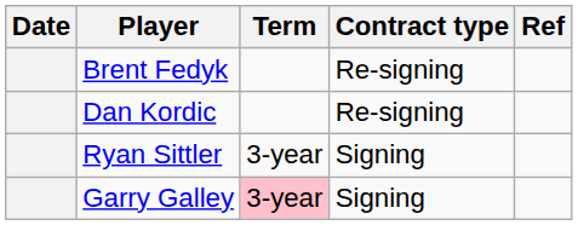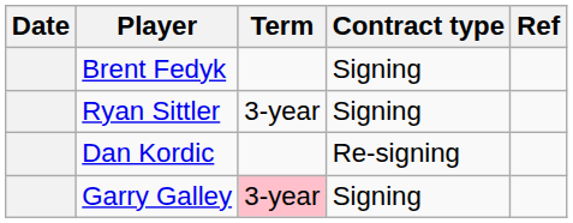Brent Fedyk | Contract type: Re-signing -> Signing
rows swapped: Dan Kordic <-> Ryan Sittler
